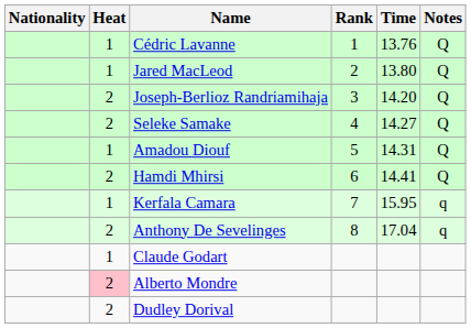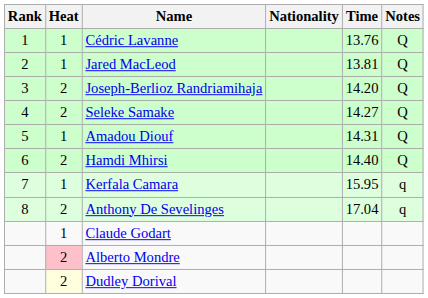columns swapped: Rank <-> Nationality
Jared MacLeod | Time: 13.80 -> 13.81
Hamdi Mhirsi | Time: 14.41 -> 14.40
Dudley Dorival | Heat: no background -> lightyellow background
